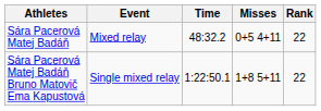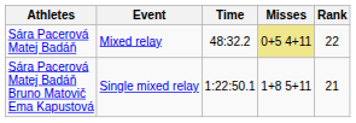Sára Pacerová Matej Badáň | Misses: no background -> khaki background
Sára Pacerová Matej Badáň Bruno Matovič Ema Kapustová | Rank: 22 -> 21
